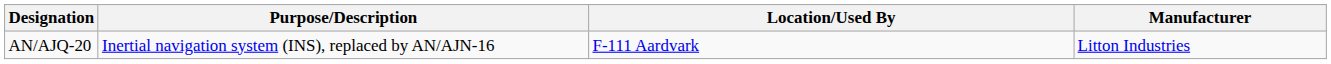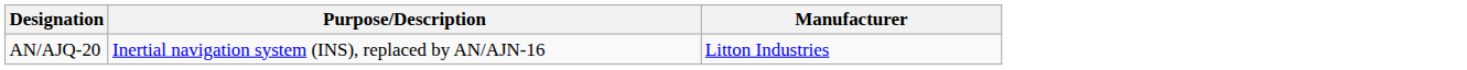- column: Location/Used By | F-111 Aardvark
